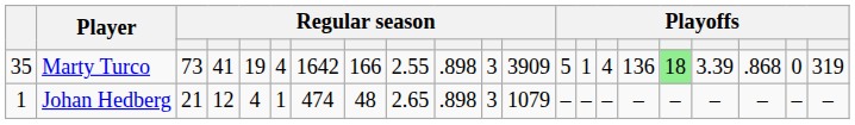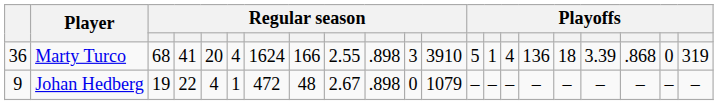Marty Turco | column 1: 35 -> 36
Marty Turco | column 3: 73 -> 68
Marty Turco | column 5: 19 -> 20
Marty Turco | column 7: 1642 -> 1624
Marty Turco | column 12: 3909 -> 3910
Marty Turco | column 17: lightgreen background -> no background
Johan Hedberg | column 1: 1 -> 9
Johan Hedberg | column 3: 21 -> 19
Johan Hedberg | column 4: 12 -> 22
Johan Hedberg | column 7: 474 -> 472
Johan Hedberg | column 9: 2.65 -> 2.67
Johan Hedberg | column 11: 3 -> 0
